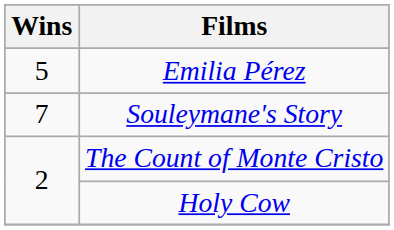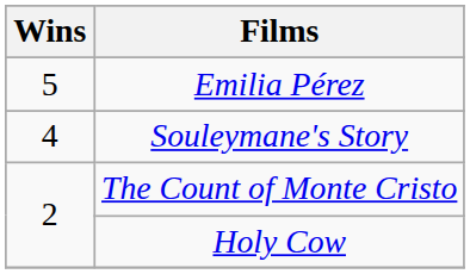Souleymane's Story | Wins: 7 -> 4
